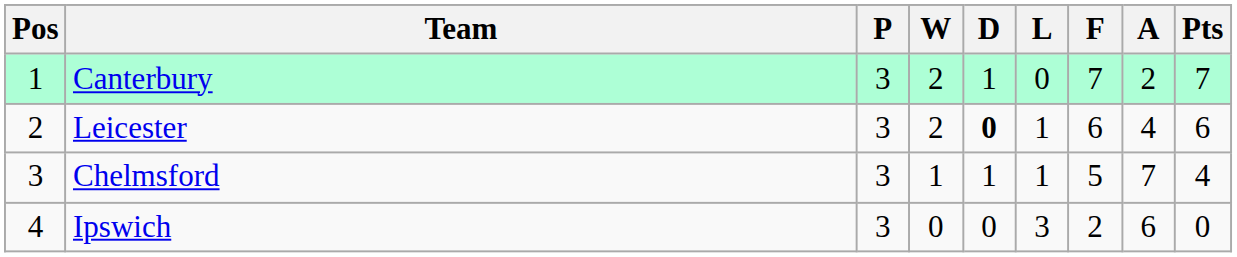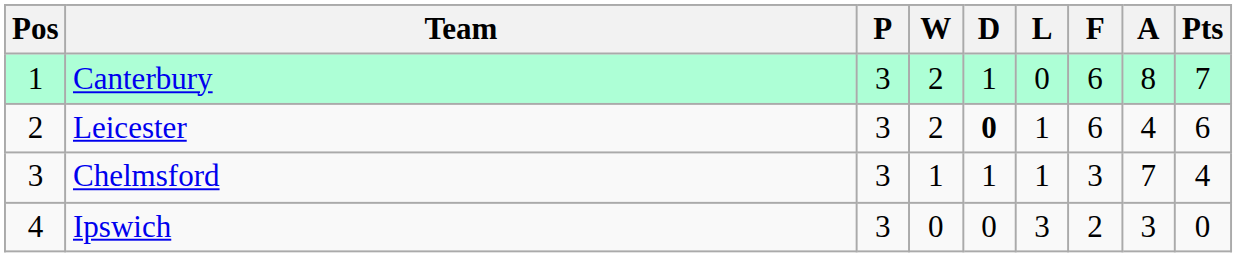Canterbury | F: 7 -> 6
Canterbury | A: 2 -> 8
Chelmsford | F: 5 -> 3
Ipswich | A: 6 -> 3
